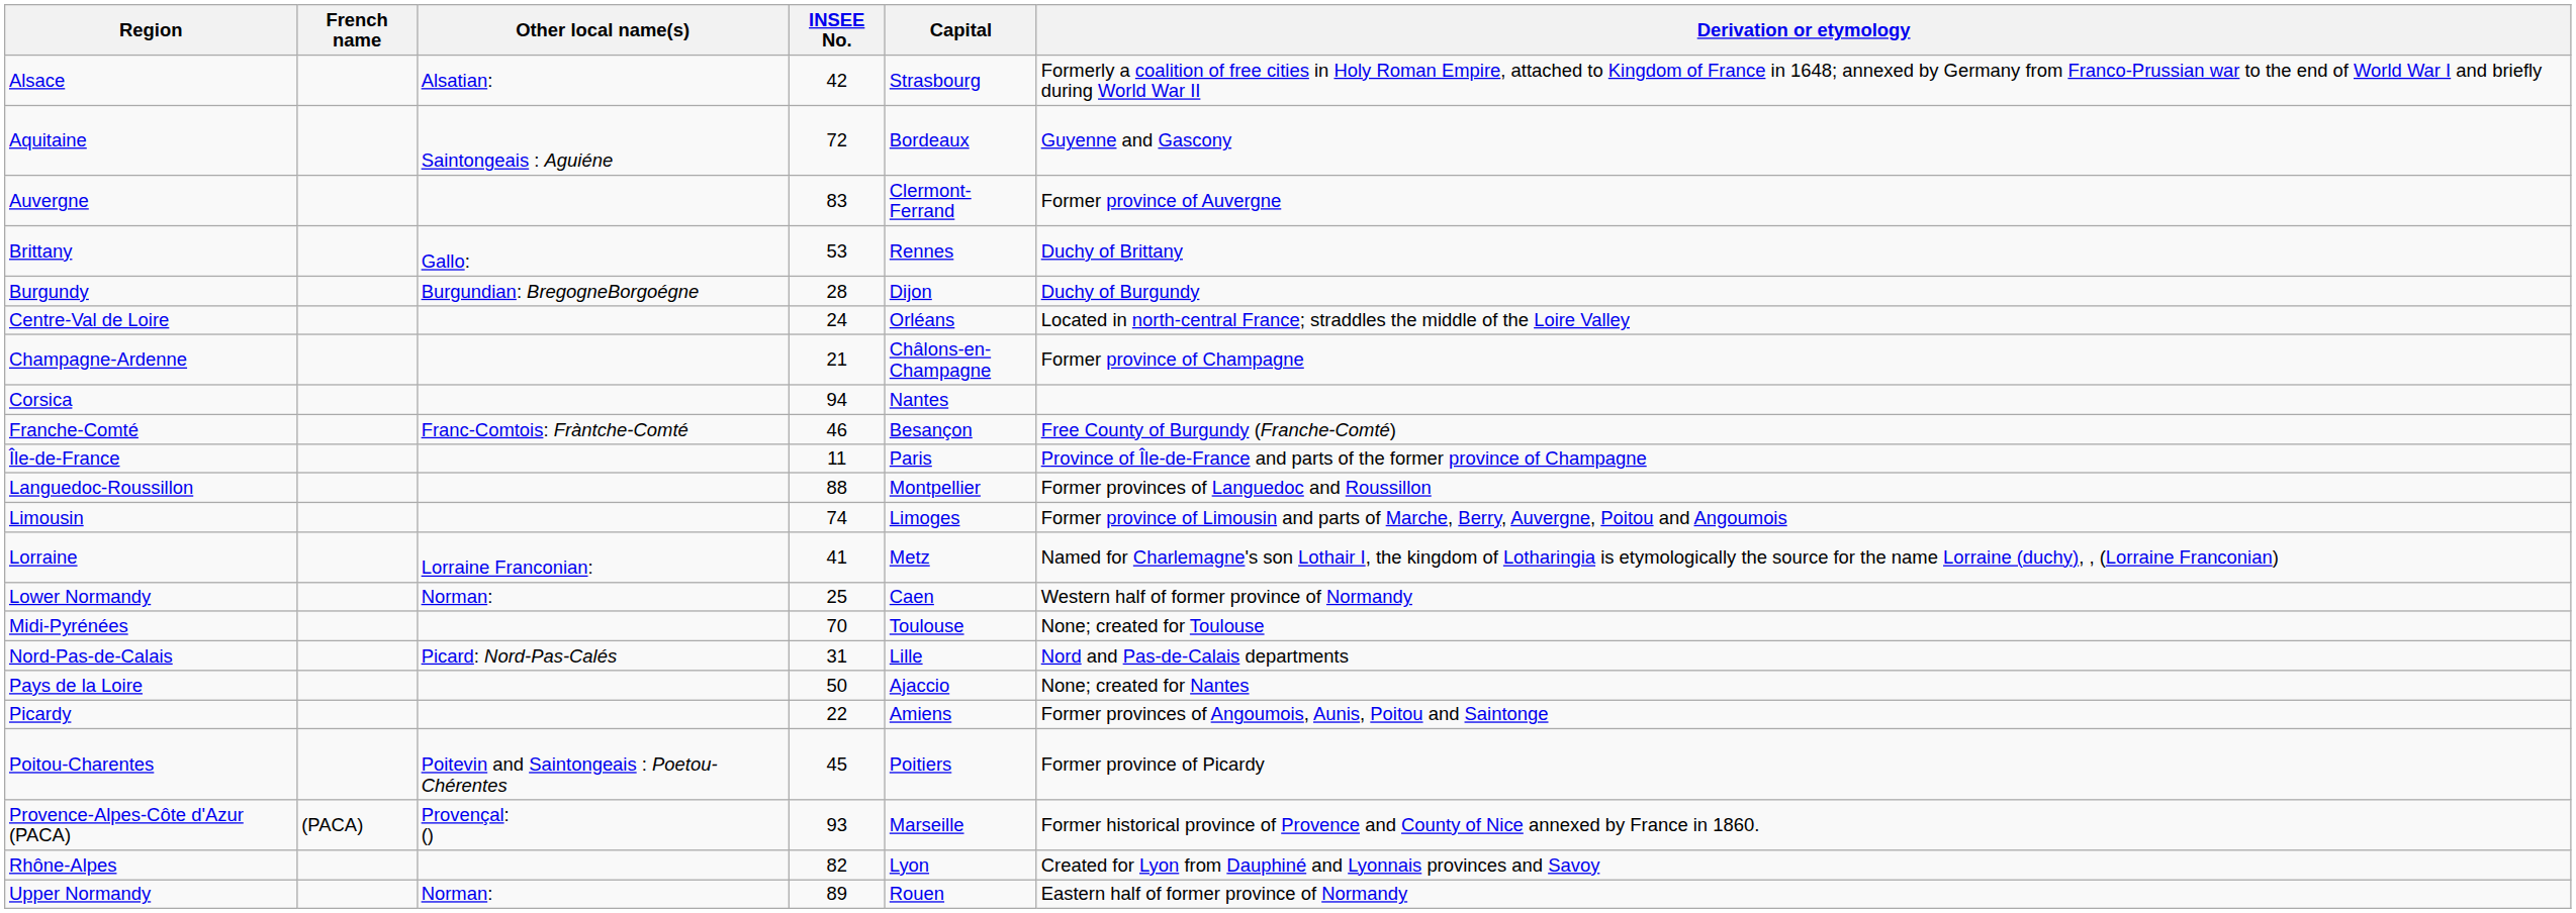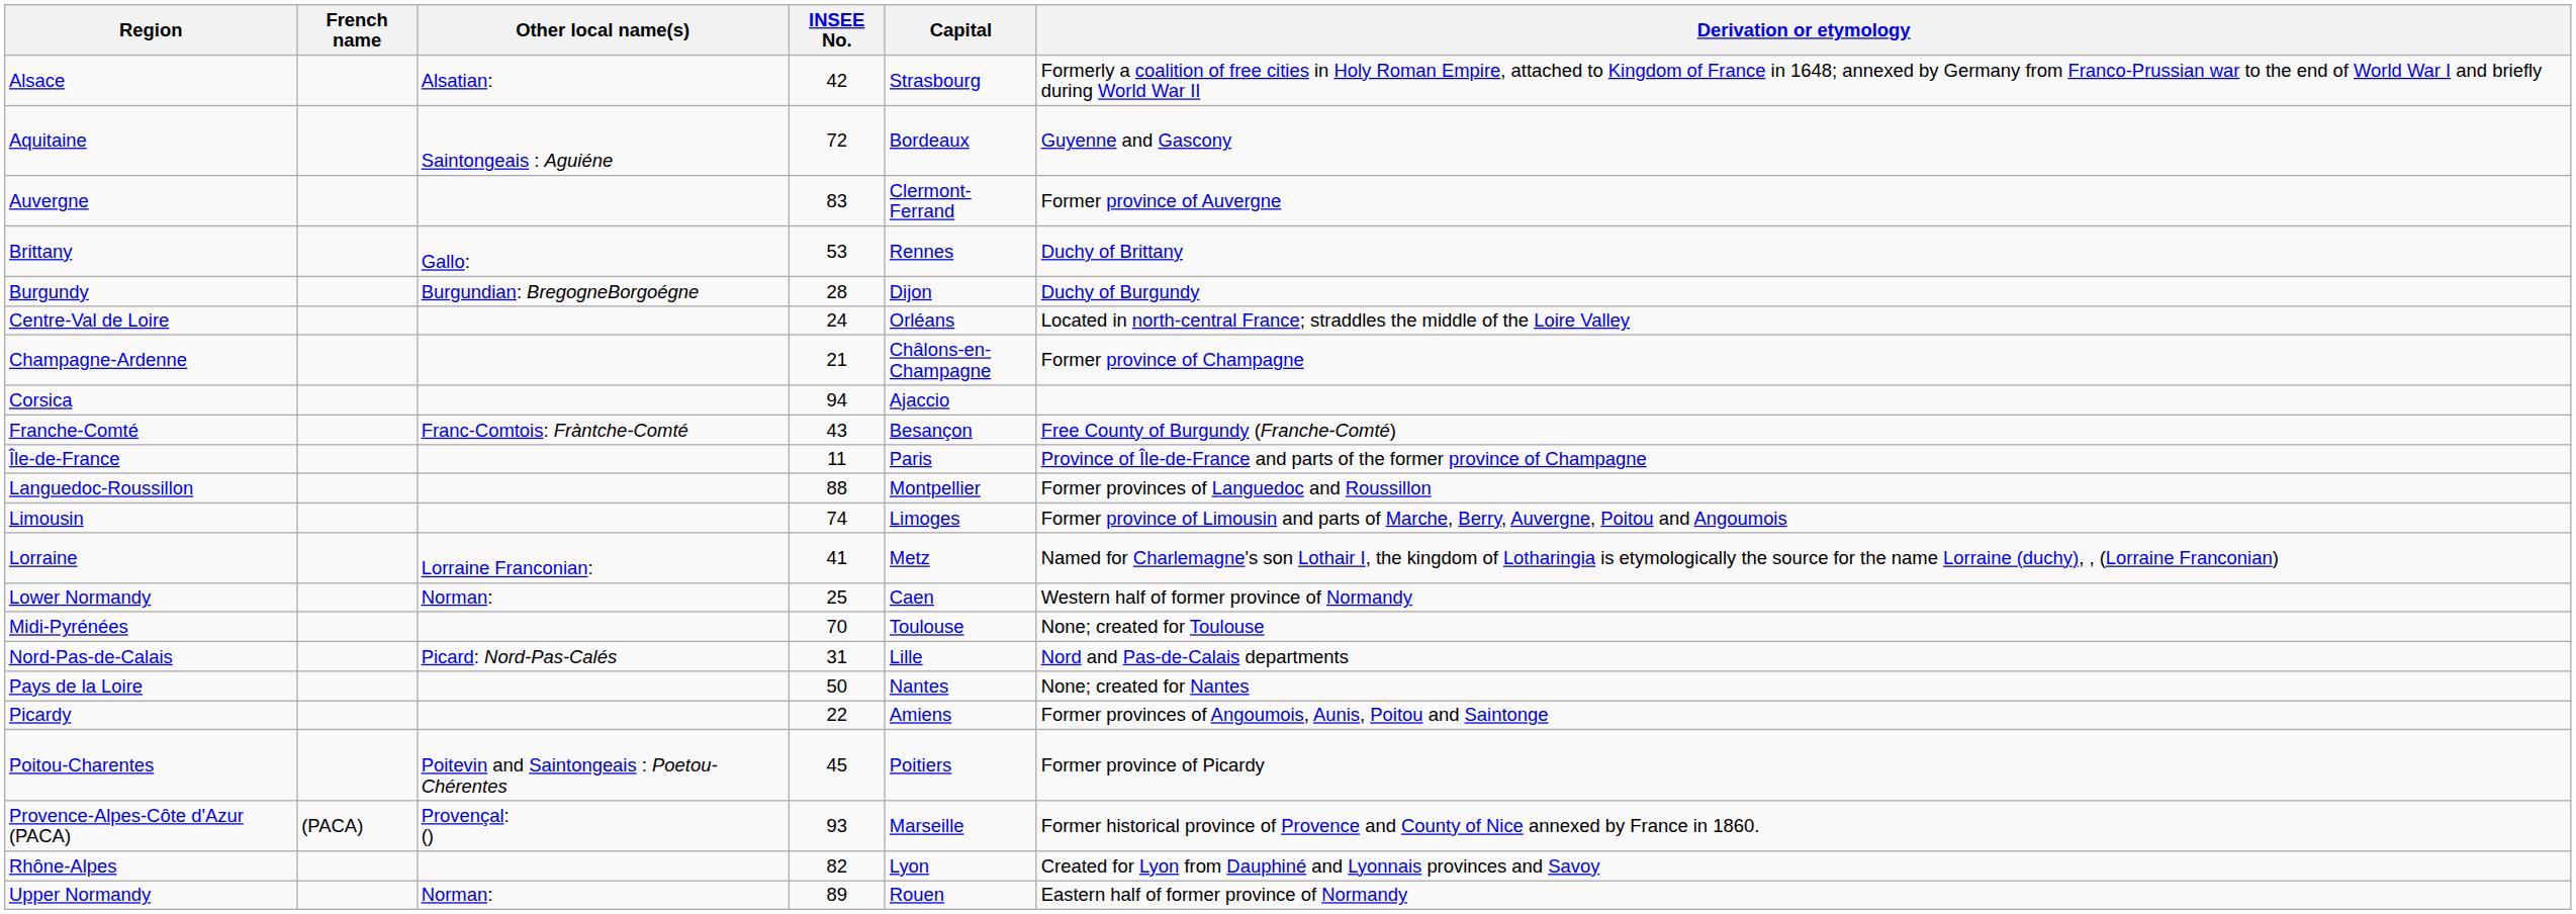Corsica | Capital: Nantes -> Ajaccio
Franche-Comté | INSEE No.: 46 -> 43
Pays de la Loire | Capital: Ajaccio -> Nantes
